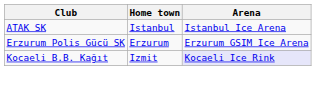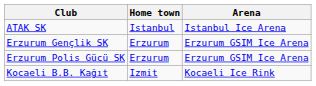+ row: Erzurum Gençlik SK | Erzurum | Erzurum GSIM Ice Arena
Kocaeli B.B. Kağıt | Arena: lavender background -> no background
